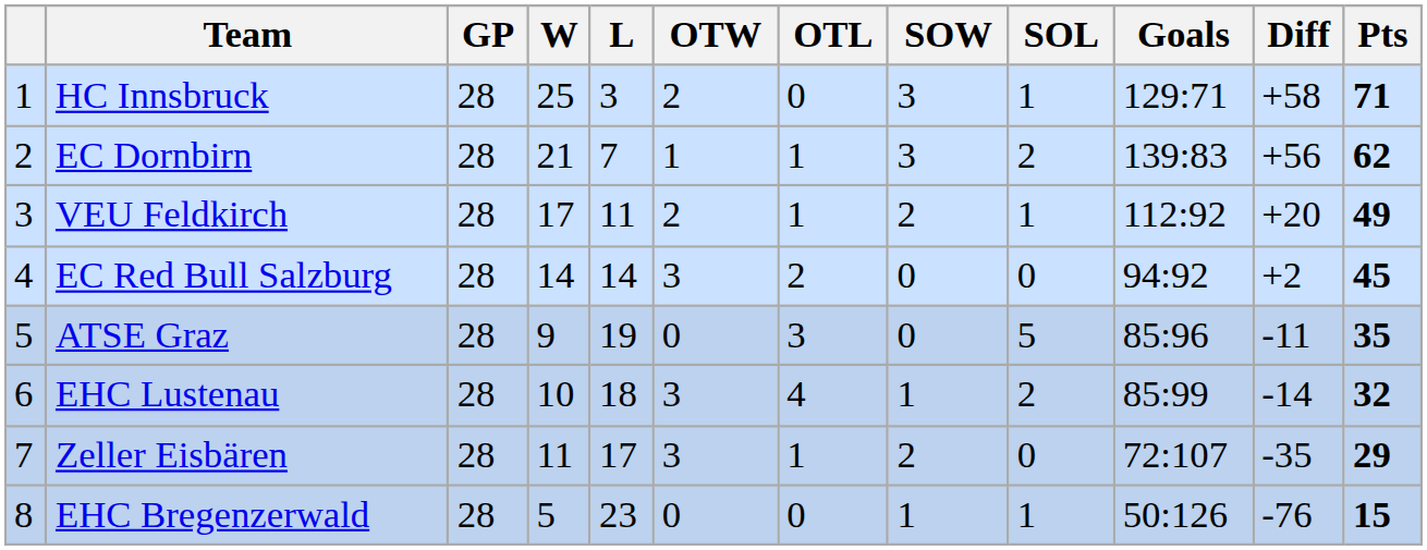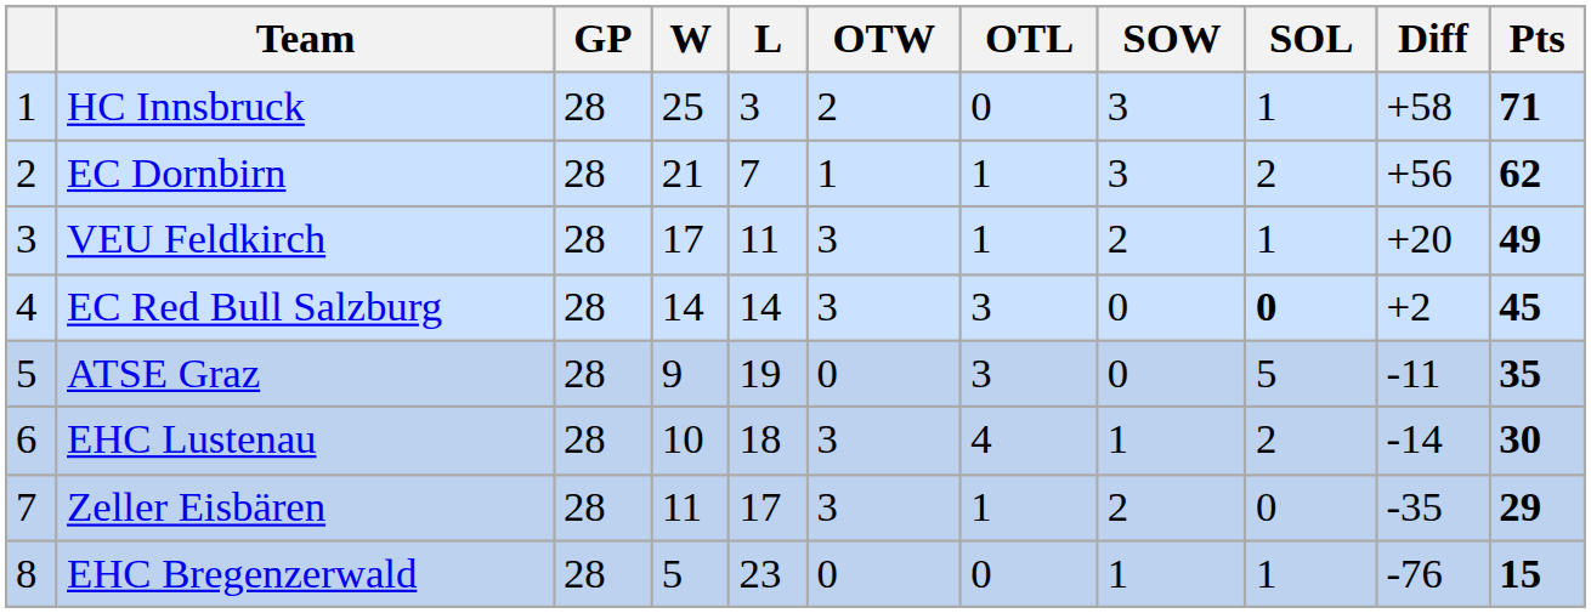- column: Goals | 129:71 | 139:83 | 112:92 | 94:92 | 85:96 | 85:99 | 72:107 | 50:126
VEU Feldkirch | OTW: 2 -> 3
EC Red Bull Salzburg | OTL: 2 -> 3
EC Red Bull Salzburg | SOL: normal -> bold
EHC Lustenau | Pts: 32 -> 30
